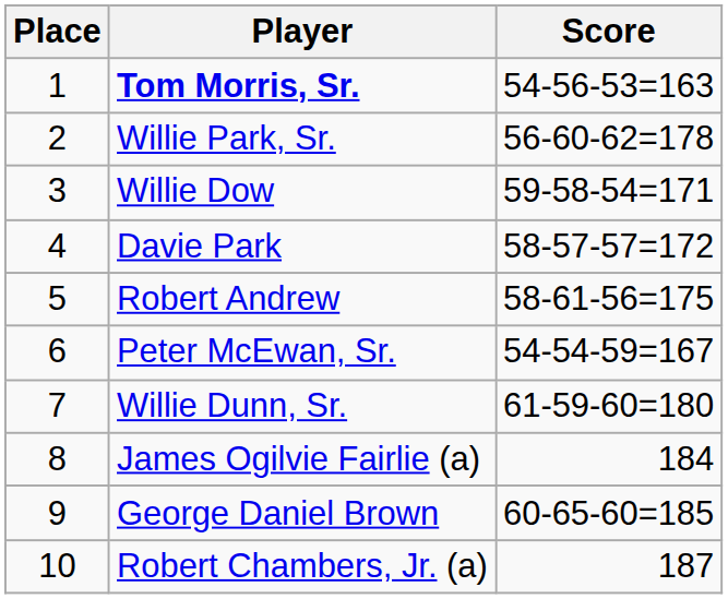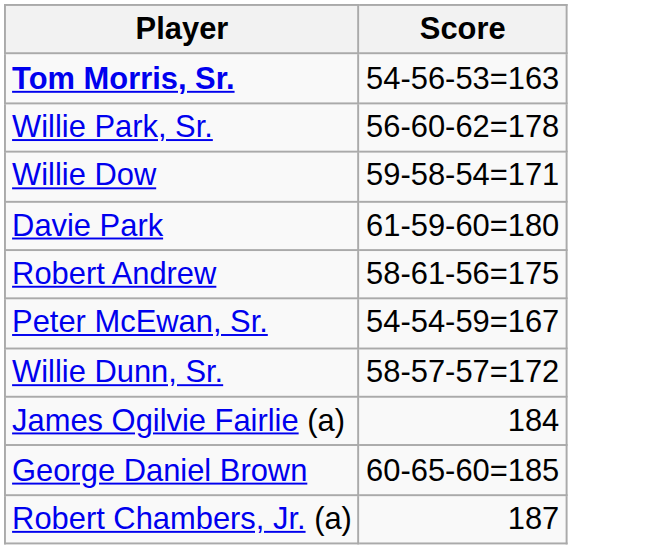- column: Place | 1 | 2 | 3 | 4 | 5 | 6 | 7 | 8 | 9 | 10
Davie Park | Score: 58-57-57=172 -> 61-59-60=180
Willie Dunn, Sr. | Score: 61-59-60=180 -> 58-57-57=172
